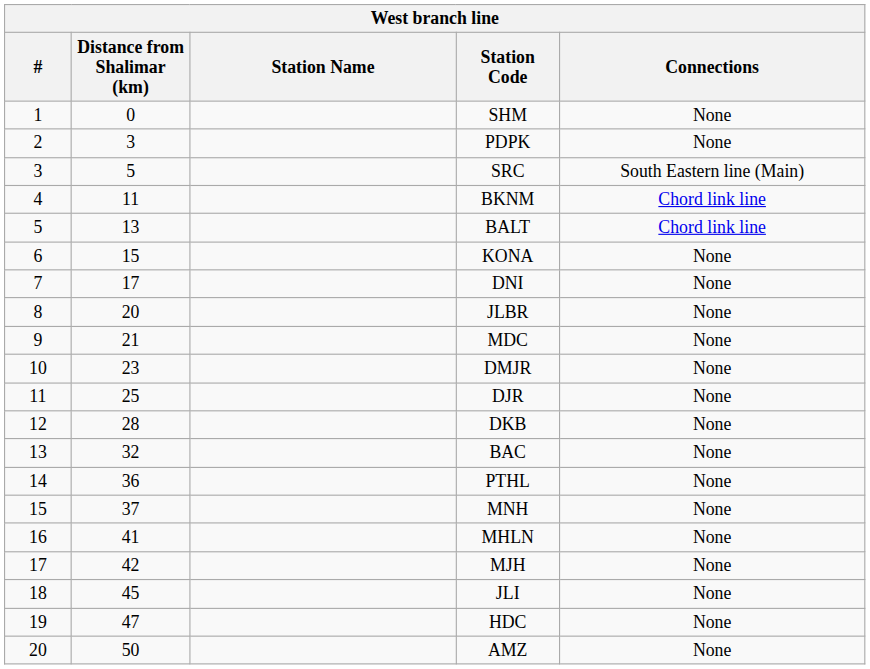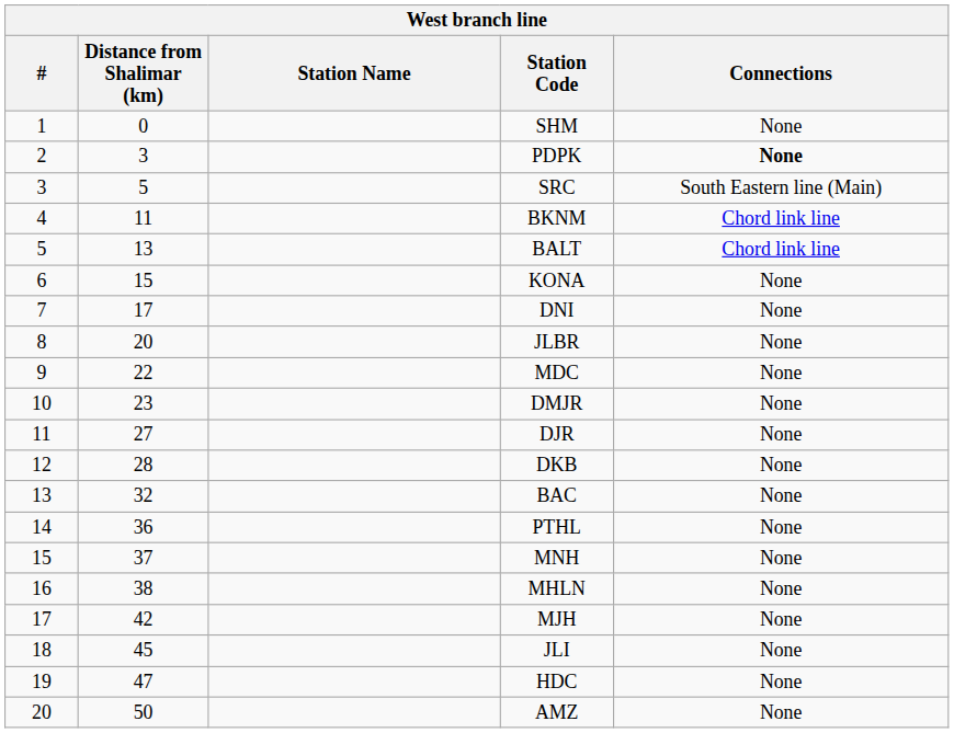PDPK | Connections: normal -> bold
MDC | Distance from Shalimar (km): 21 -> 22
DJR | Distance from Shalimar (km): 25 -> 27
MHLN | Distance from Shalimar (km): 41 -> 38
